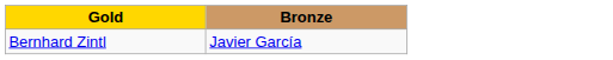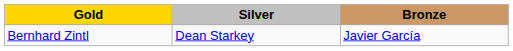+ column: Silver | Dean Starkey
